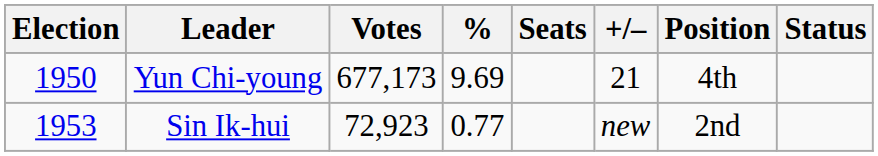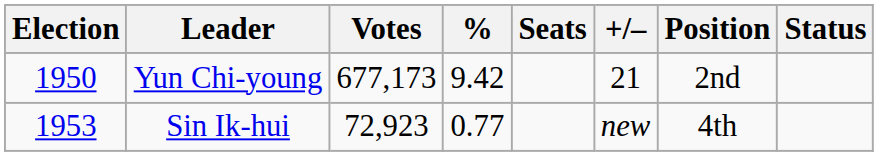Yun Chi-young | %: 9.69 -> 9.42
Yun Chi-young | Position: 4th -> 2nd
Sin Ik-hui | Position: 2nd -> 4th
